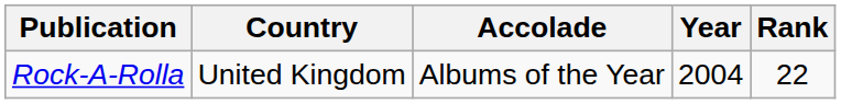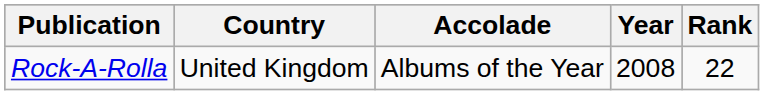Rock-A-Rolla | Year: 2004 -> 2008
